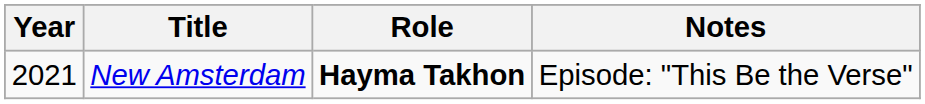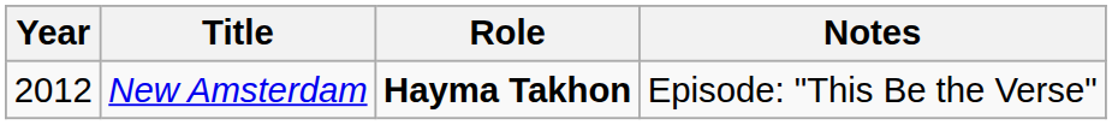New Amsterdam | Year: 2021 -> 2012
